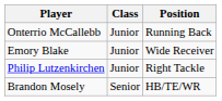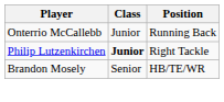- row: Emory Blake | Junior | Wide Receiver
Philip Lutzenkirchen | Class: normal -> bold
